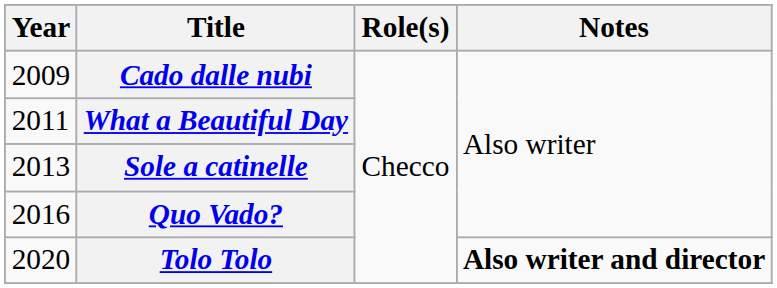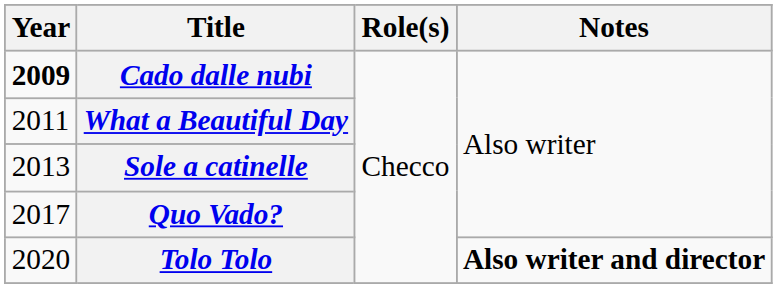Cado dalle nubi | Year: normal -> bold
Quo Vado? | Year: 2016 -> 2017
